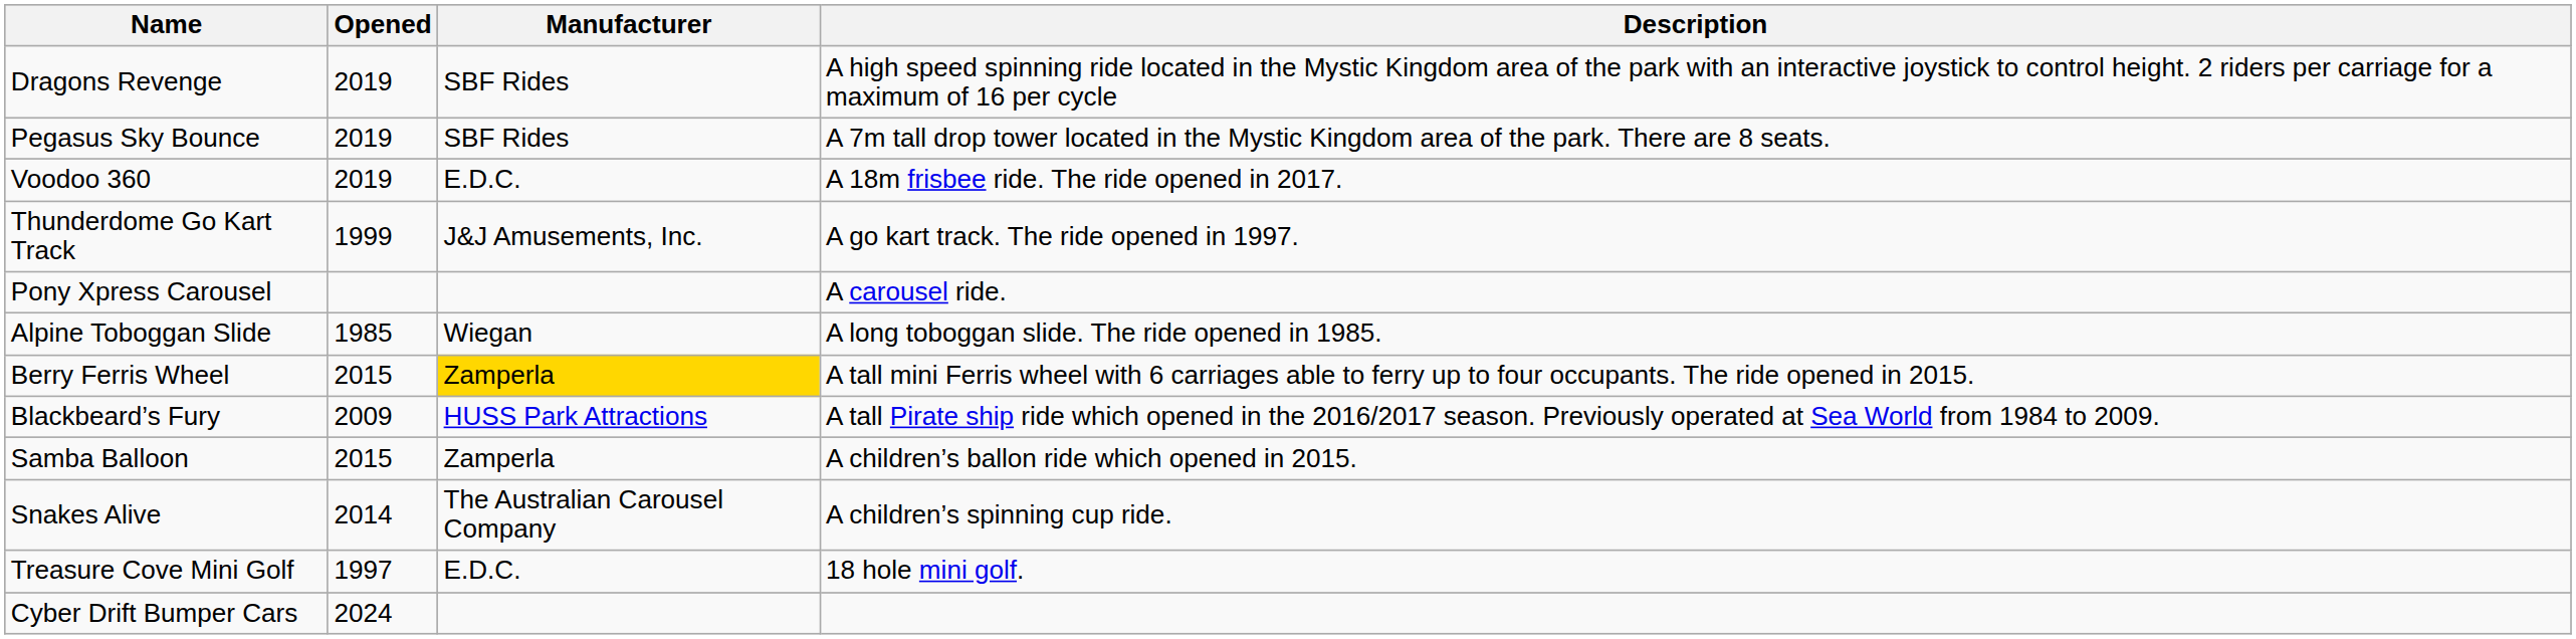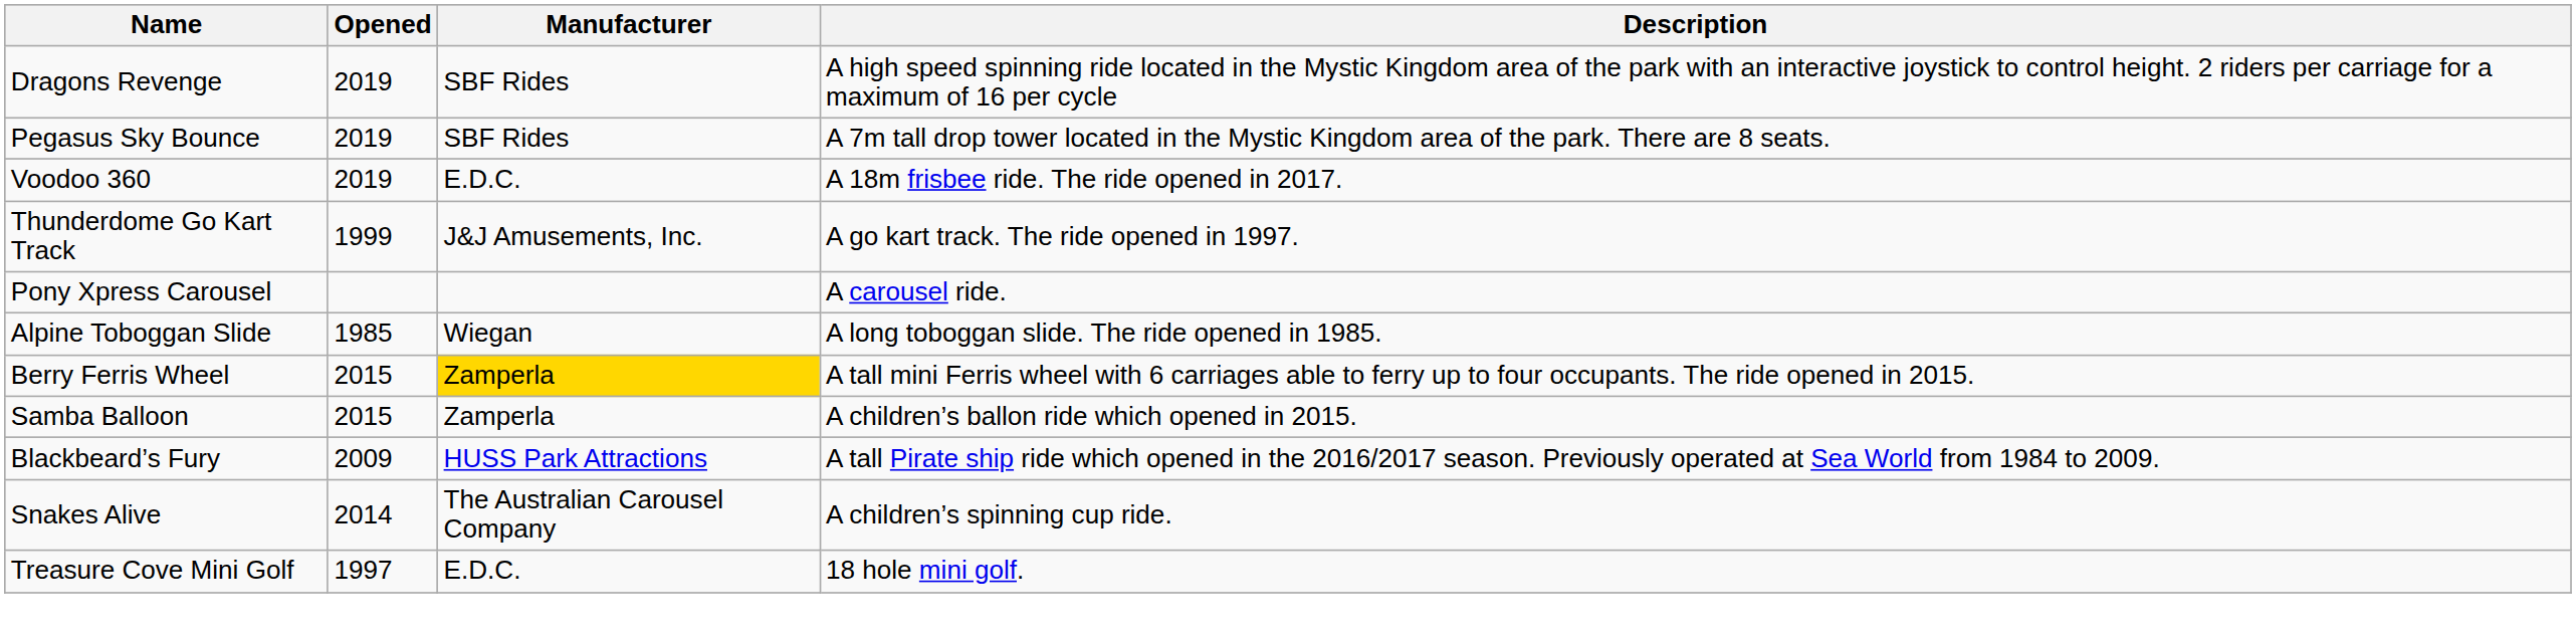rows swapped: Samba Balloon <-> Blackbeard’s Fury
- row: Cyber Drift Bumper Cars | 2024
